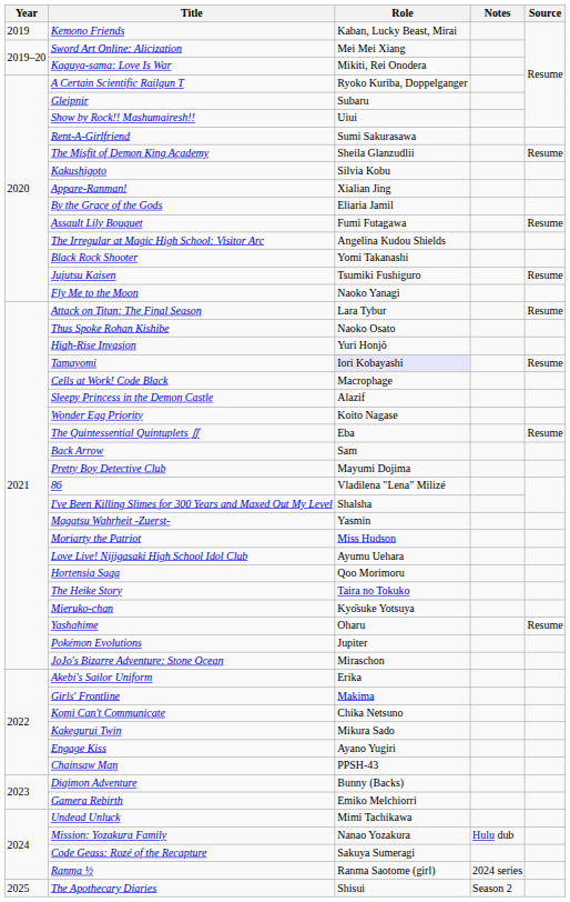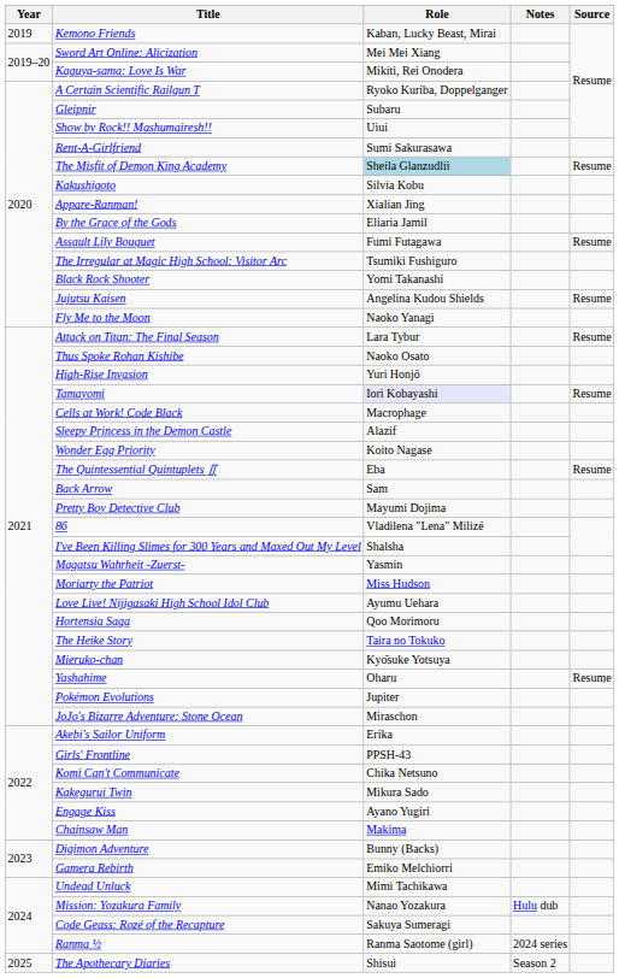The Misfit of Demon King Academy | Role: no background -> lightblue background
The Irregular at Magic High School: Visitor Arc | Role: Angelina Kudou Shields -> Tsumiki Fushiguro
Jujutsu Kaisen | Role: Tsumiki Fushiguro -> Angelina Kudou Shields
Girls' Frontline | Role: Makima -> PPSH-43
Chainsaw Man | Role: PPSH-43 -> Makima
